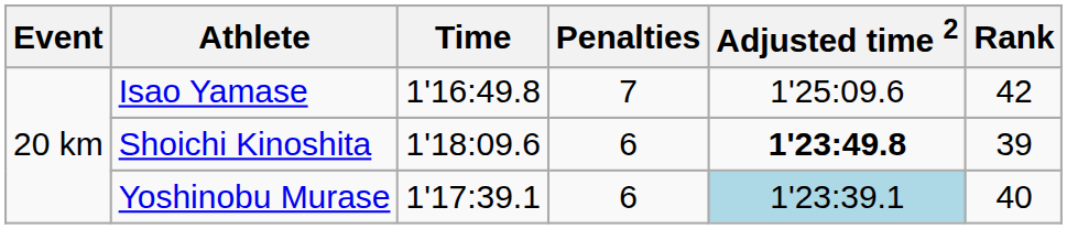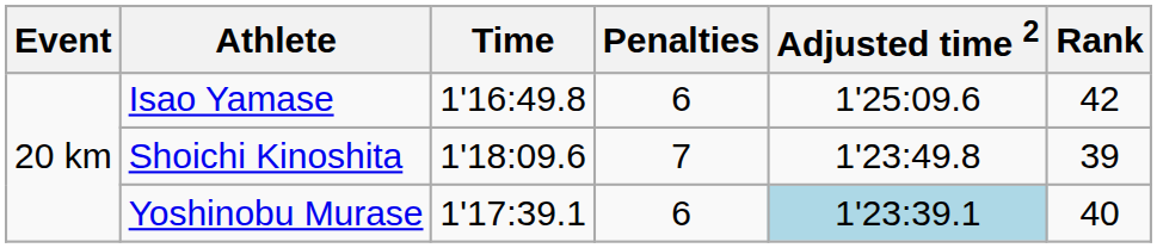Isao Yamase | Penalties: 7 -> 6
Shoichi Kinoshita | Penalties: 6 -> 7
Shoichi Kinoshita | Adjusted time 2: bold -> normal
